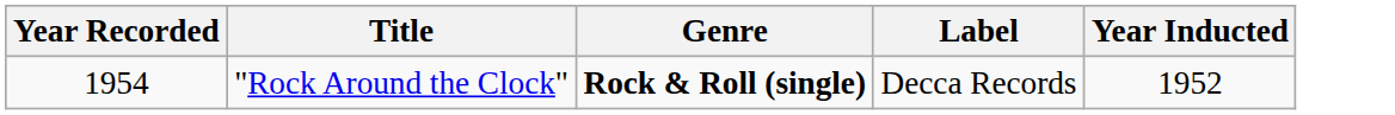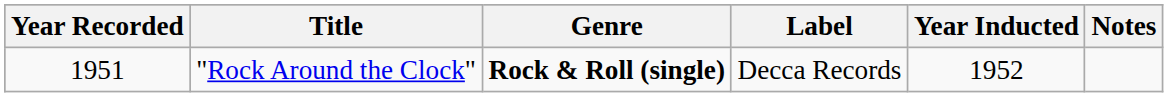+ column: Notes
"Rock Around the Clock" | Year Recorded: 1954 -> 1951
